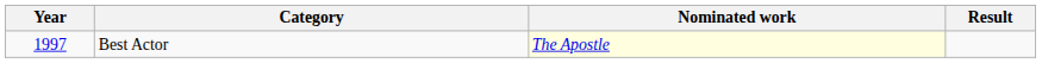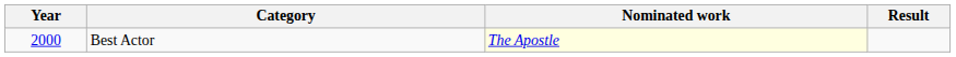Best Actor | Year: 1997 -> 2000
